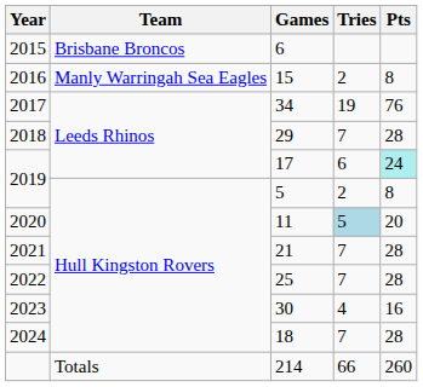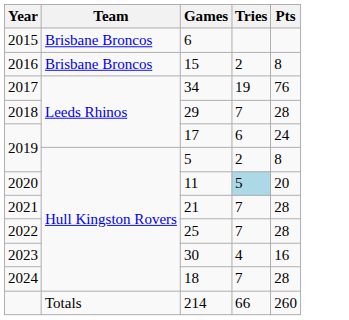15 | Team: Manly Warringah Sea Eagles -> Brisbane Broncos
17 | Pts: paleturquoise background -> no background
